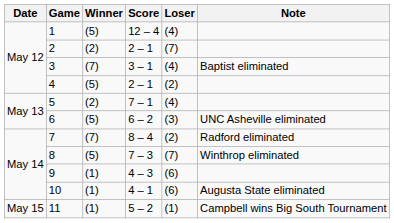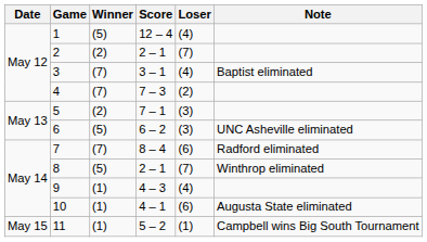4 | Winner: (5) -> (7)
4 | Score: 2 – 1 -> 7 – 3
5 | Loser: (4) -> (3)
7 | Loser: (2) -> (6)
8 | Score: 7 – 3 -> 2 – 1
9 | Loser: (6) -> (4)
